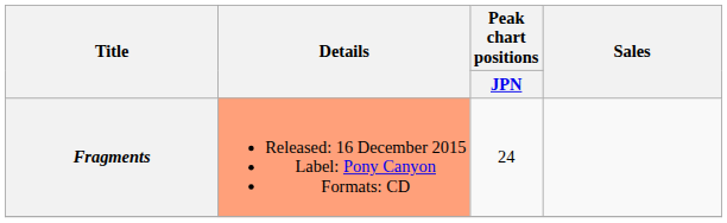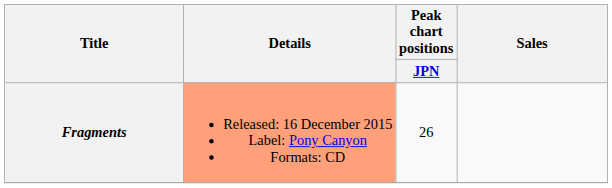Fragments | Peak chart positions / JPN: 24 -> 26
